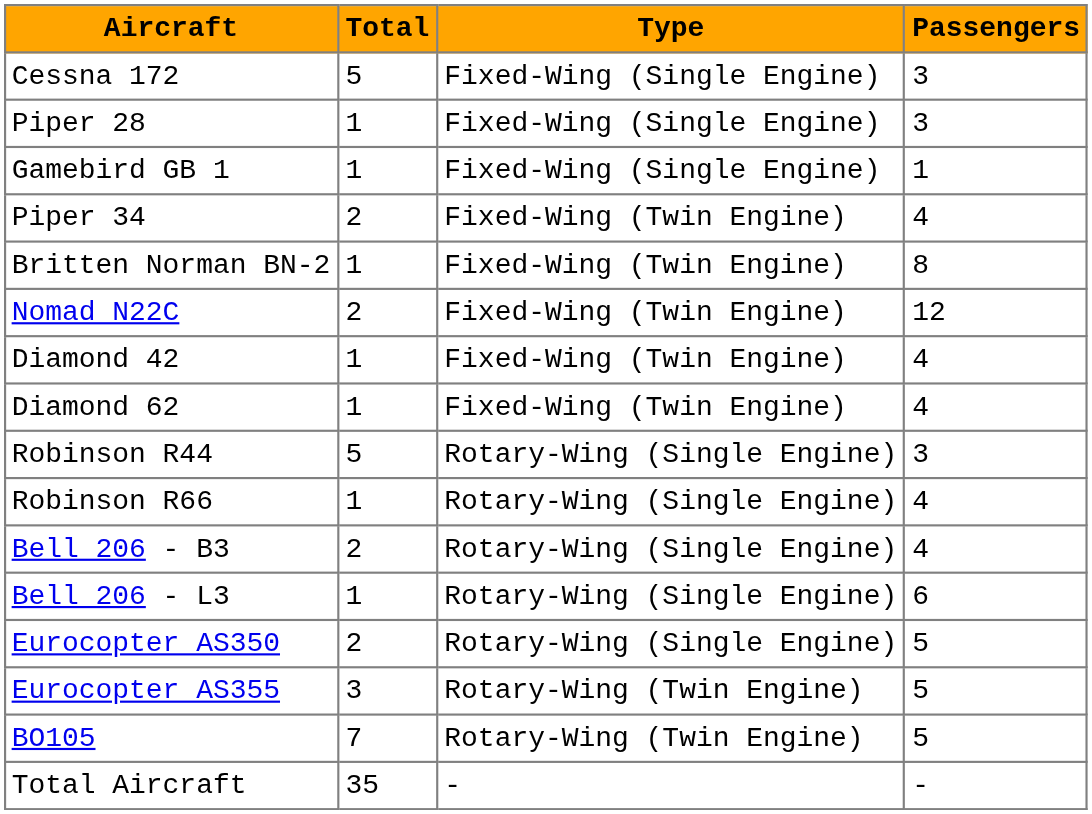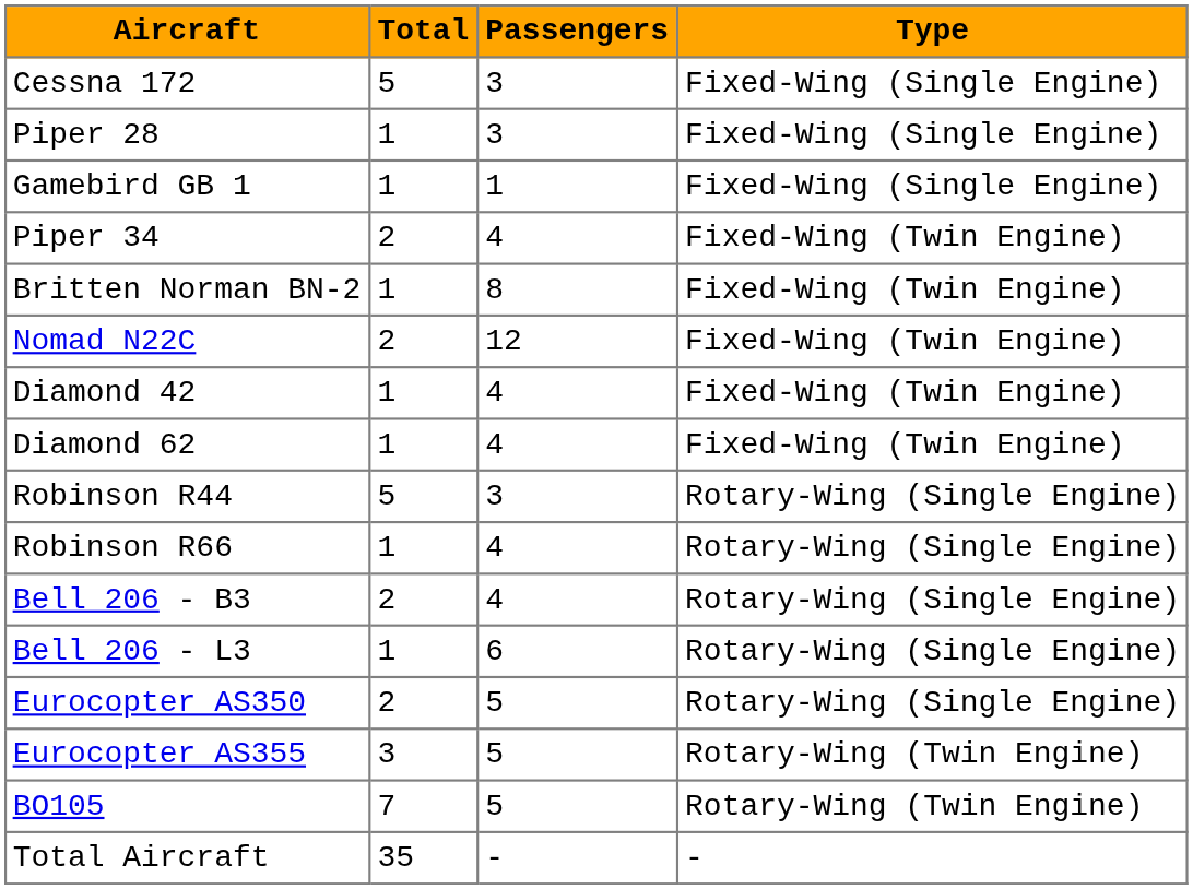columns swapped: Passengers <-> Type
